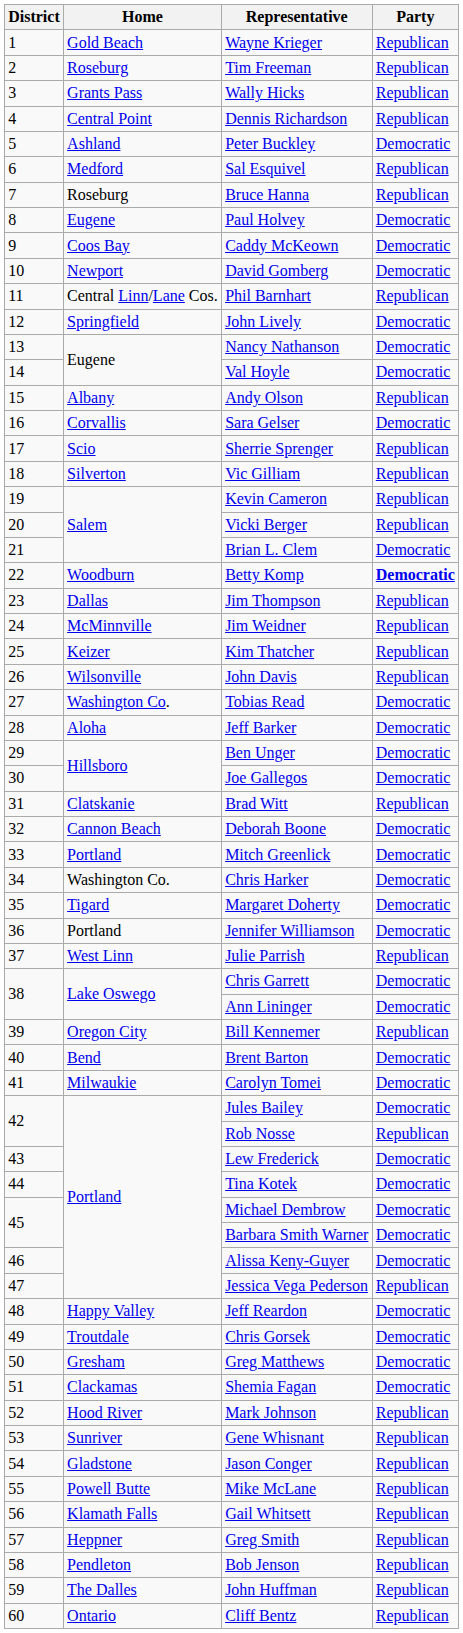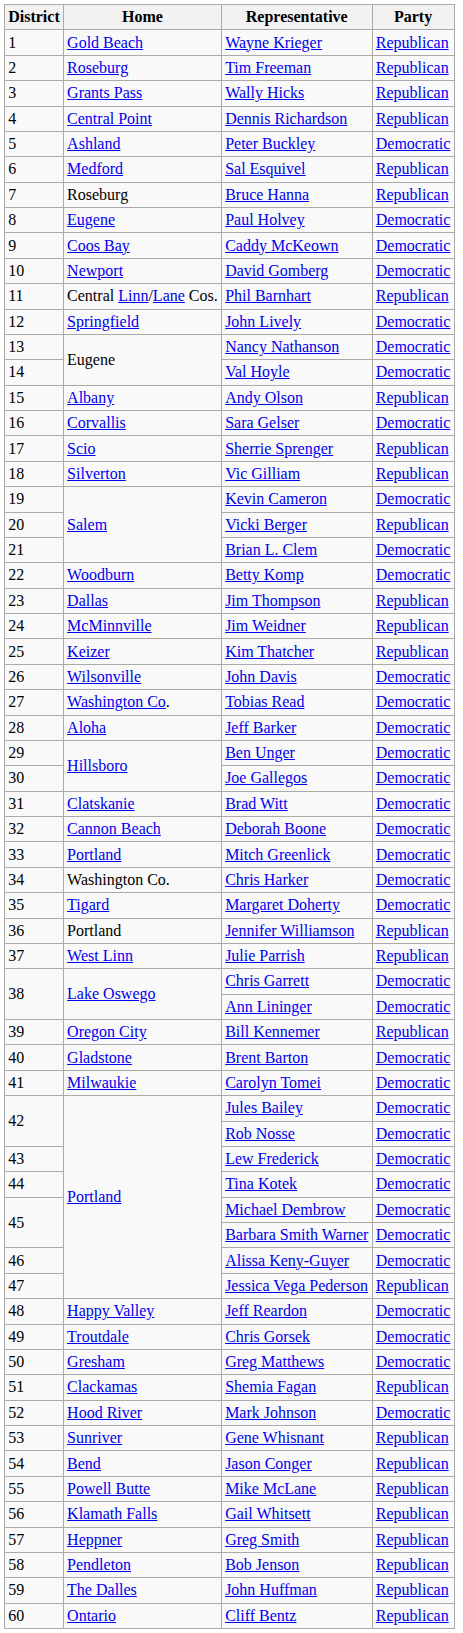Kevin Cameron | Party: Republican -> Democratic
Betty Komp | Party: bold -> normal
John Davis | Party: Republican -> Democratic
Brad Witt | Party: Republican -> Democratic
Jennifer Williamson | Party: Democratic -> Republican
Brent Barton | Home: Bend -> Gladstone
Rob Nosse | Party: Republican -> Democratic
Shemia Fagan | Party: Democratic -> Republican
Mark Johnson | Party: Republican -> Democratic
Jason Conger | Home: Gladstone -> Bend
